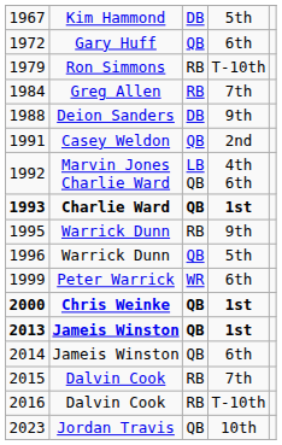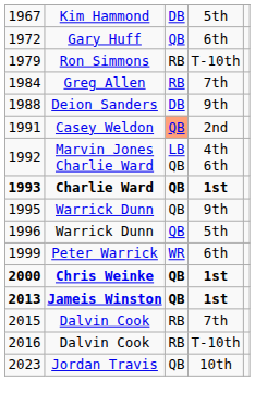1991 | column 3: no background -> lightsalmon background
1995 | column 3: RB -> QB
- row: 2014 | Jameis Winston | QB | 6th
